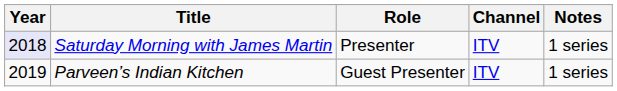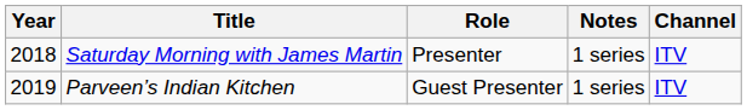columns swapped: Notes <-> Channel
Saturday Morning with James Martin | Year: lavender background -> no background
